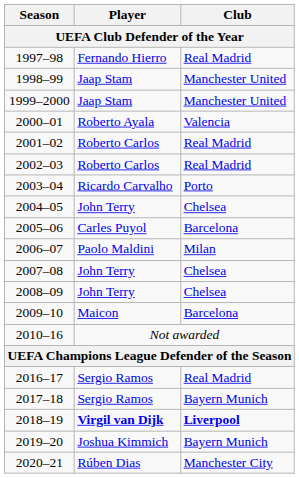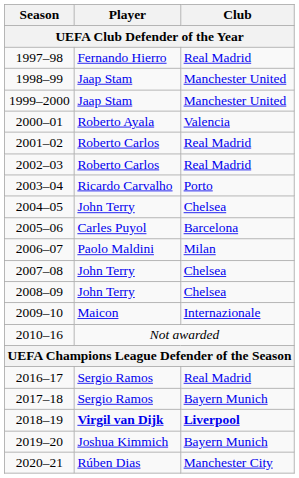2009–10 | Club / UEFA Club Defender of the Year: Barcelona -> Internazionale
